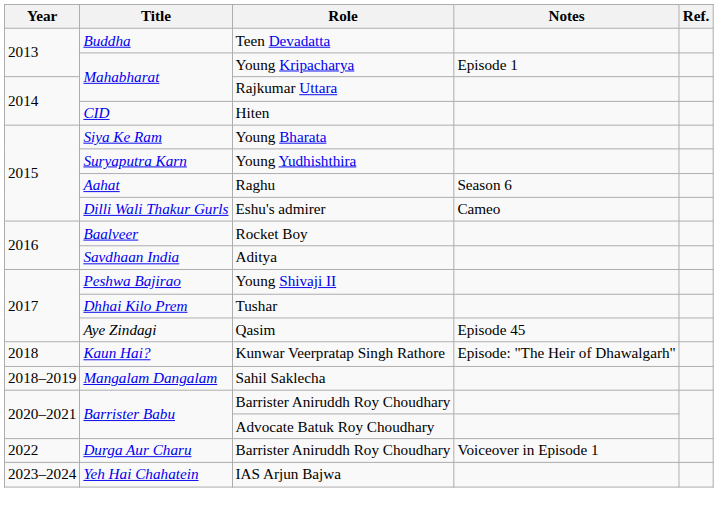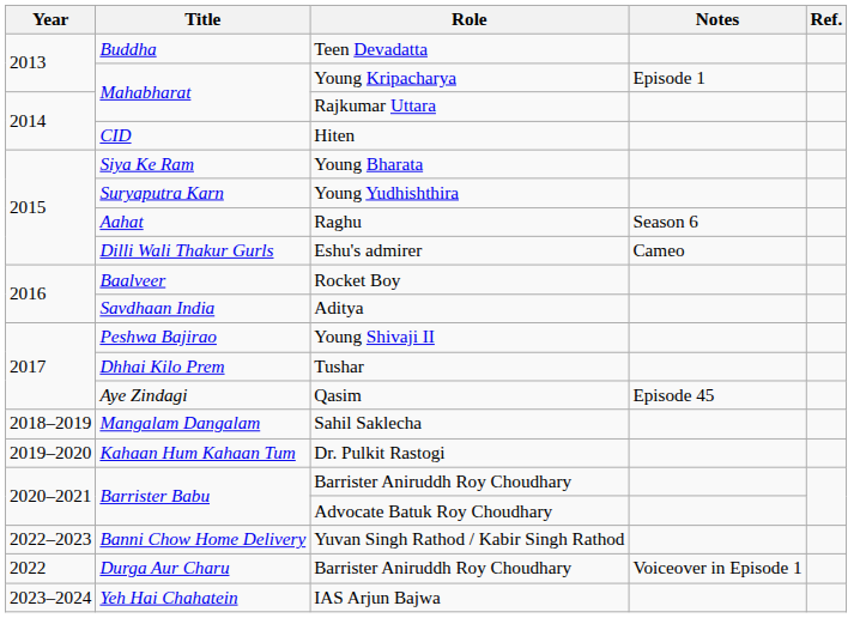- row: 2018 | Kaun Hai? | Kunwar Veerpratap Singh Rathore | Episode: "The Heir of Dhawalgarh"
+ row: 2019–2020 | Kahaan Hum Kahaan Tum | Dr. Pulkit Rastogi
+ row: 2022–2023 | Banni Chow Home Delivery | Yuvan Singh Rathod / Kabir Singh Rathod
